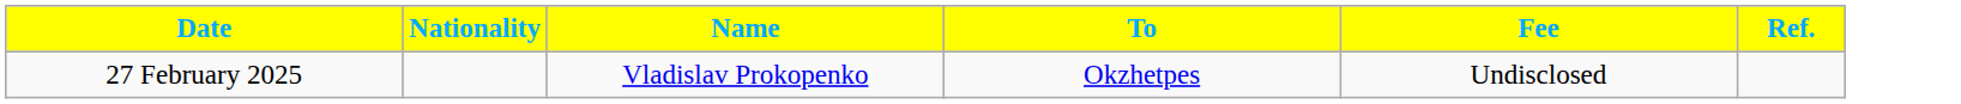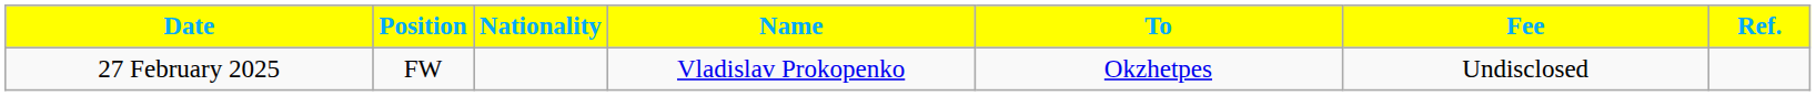+ column: Position | FW
